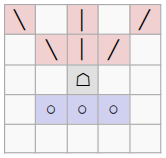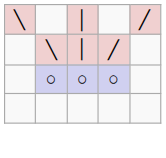- row: ☖
